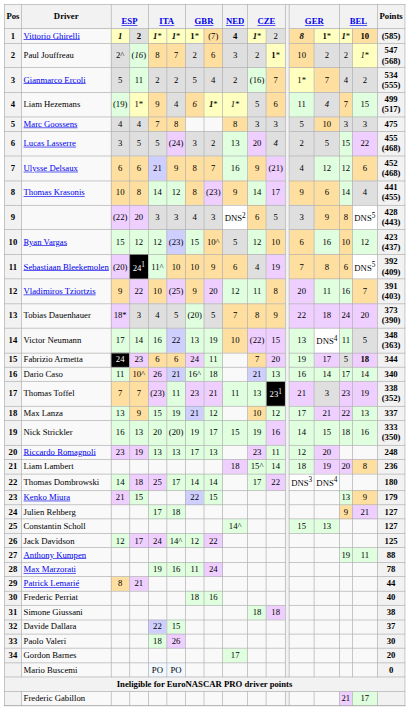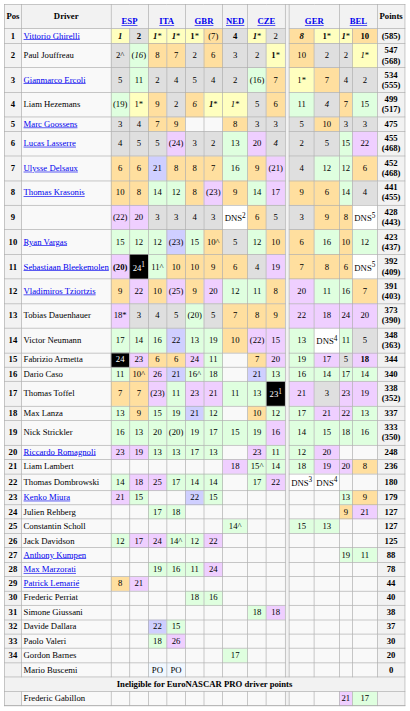Gianmarco Ercoli | column 6: 2 -> 4
Liam Hezemans | column 6: 4 -> 2
Marc Goossens | column 3: 4 -> 3
Marc Goossens | column 6: 8 -> 9
Lucas Lasserre | column 3: 3 -> 4
Ulysse Delsaux | column 6: 9 -> 8
Sebastiaan Bleekemolen | column 3: normal -> bold
